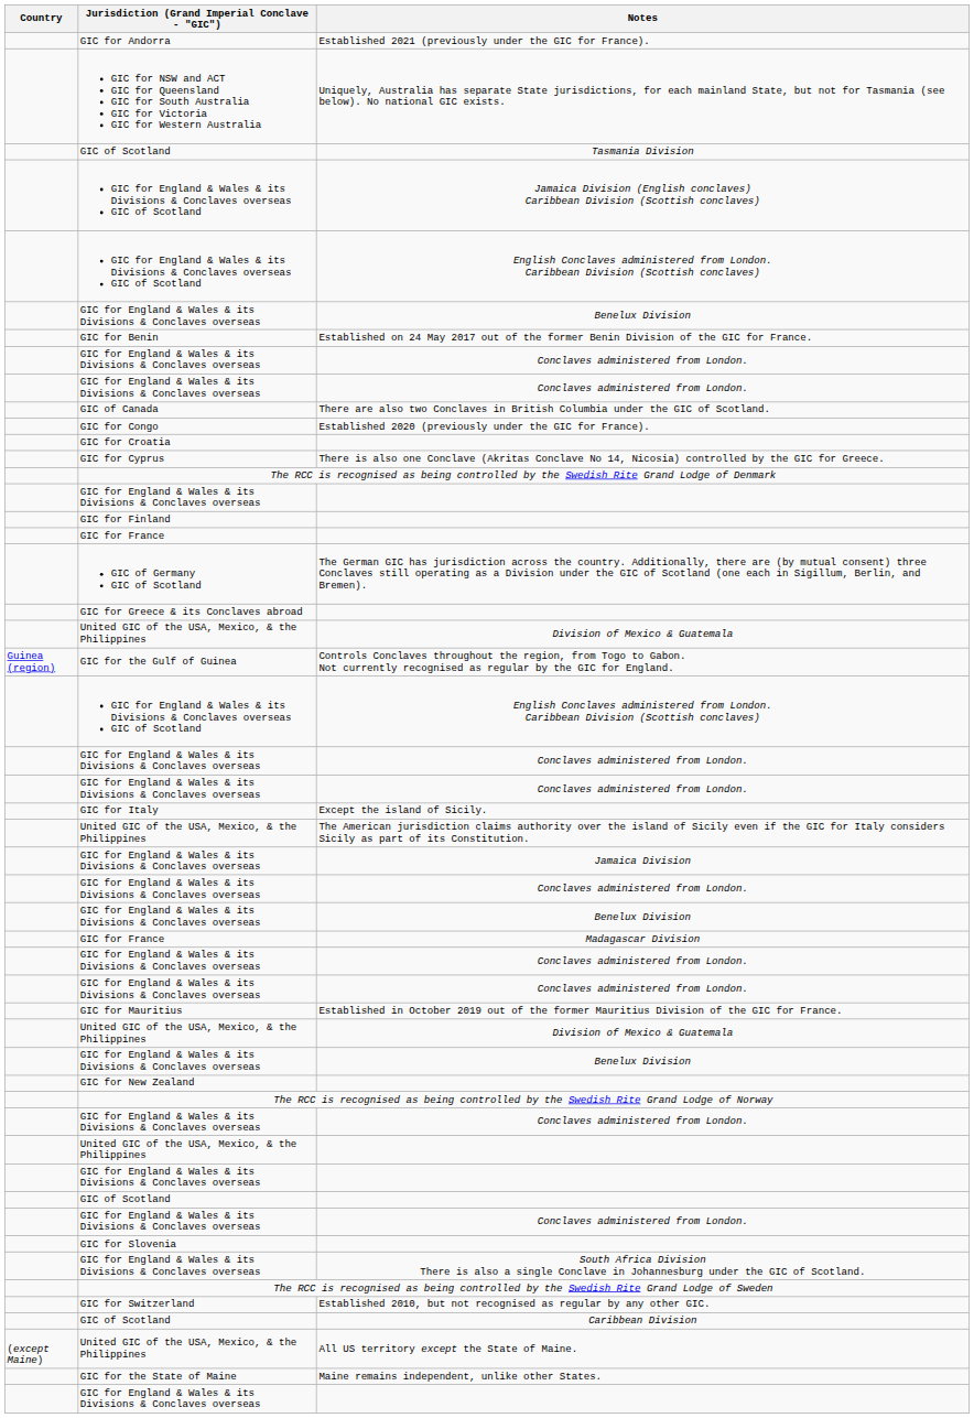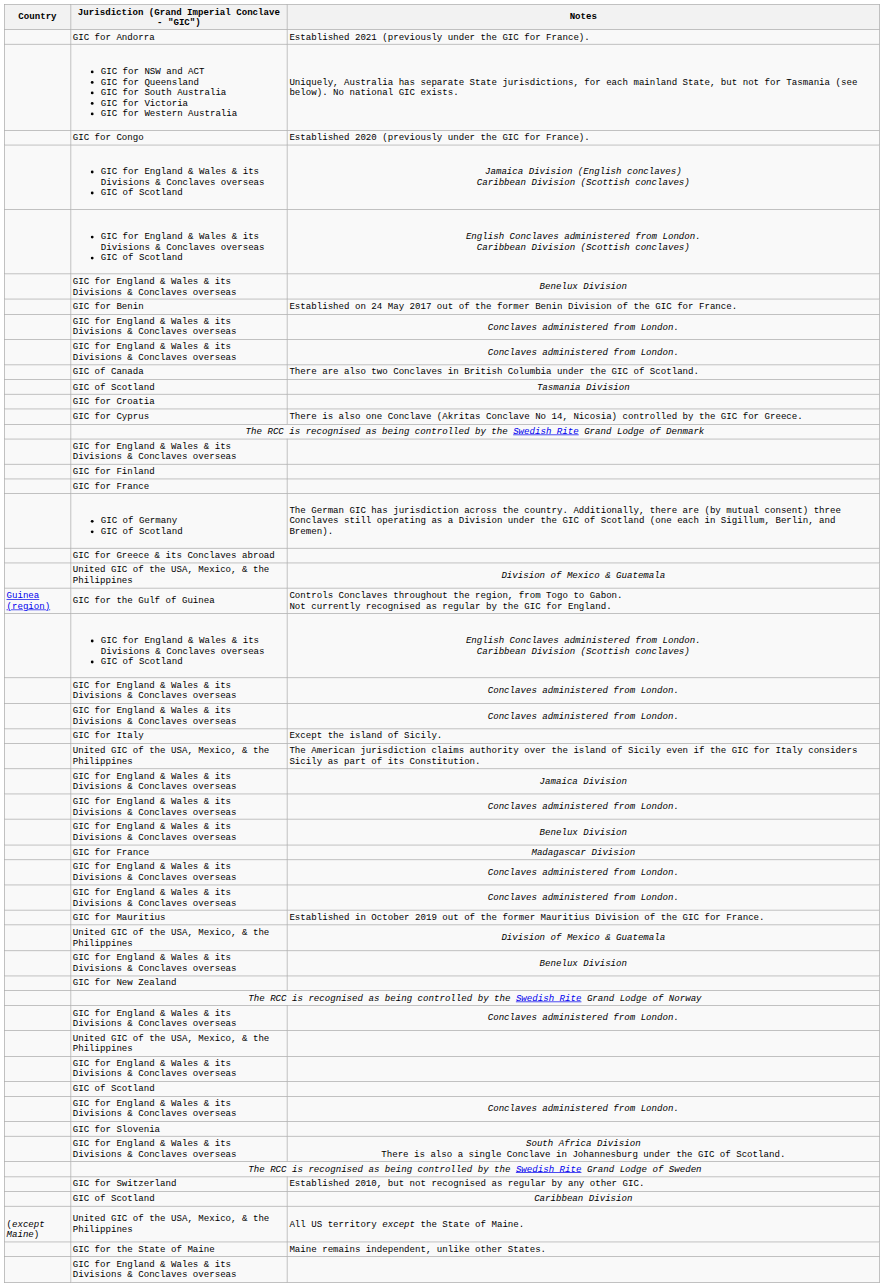rows swapped: Tasmania Division <-> Established 2020 (previously under the GIC for France).
